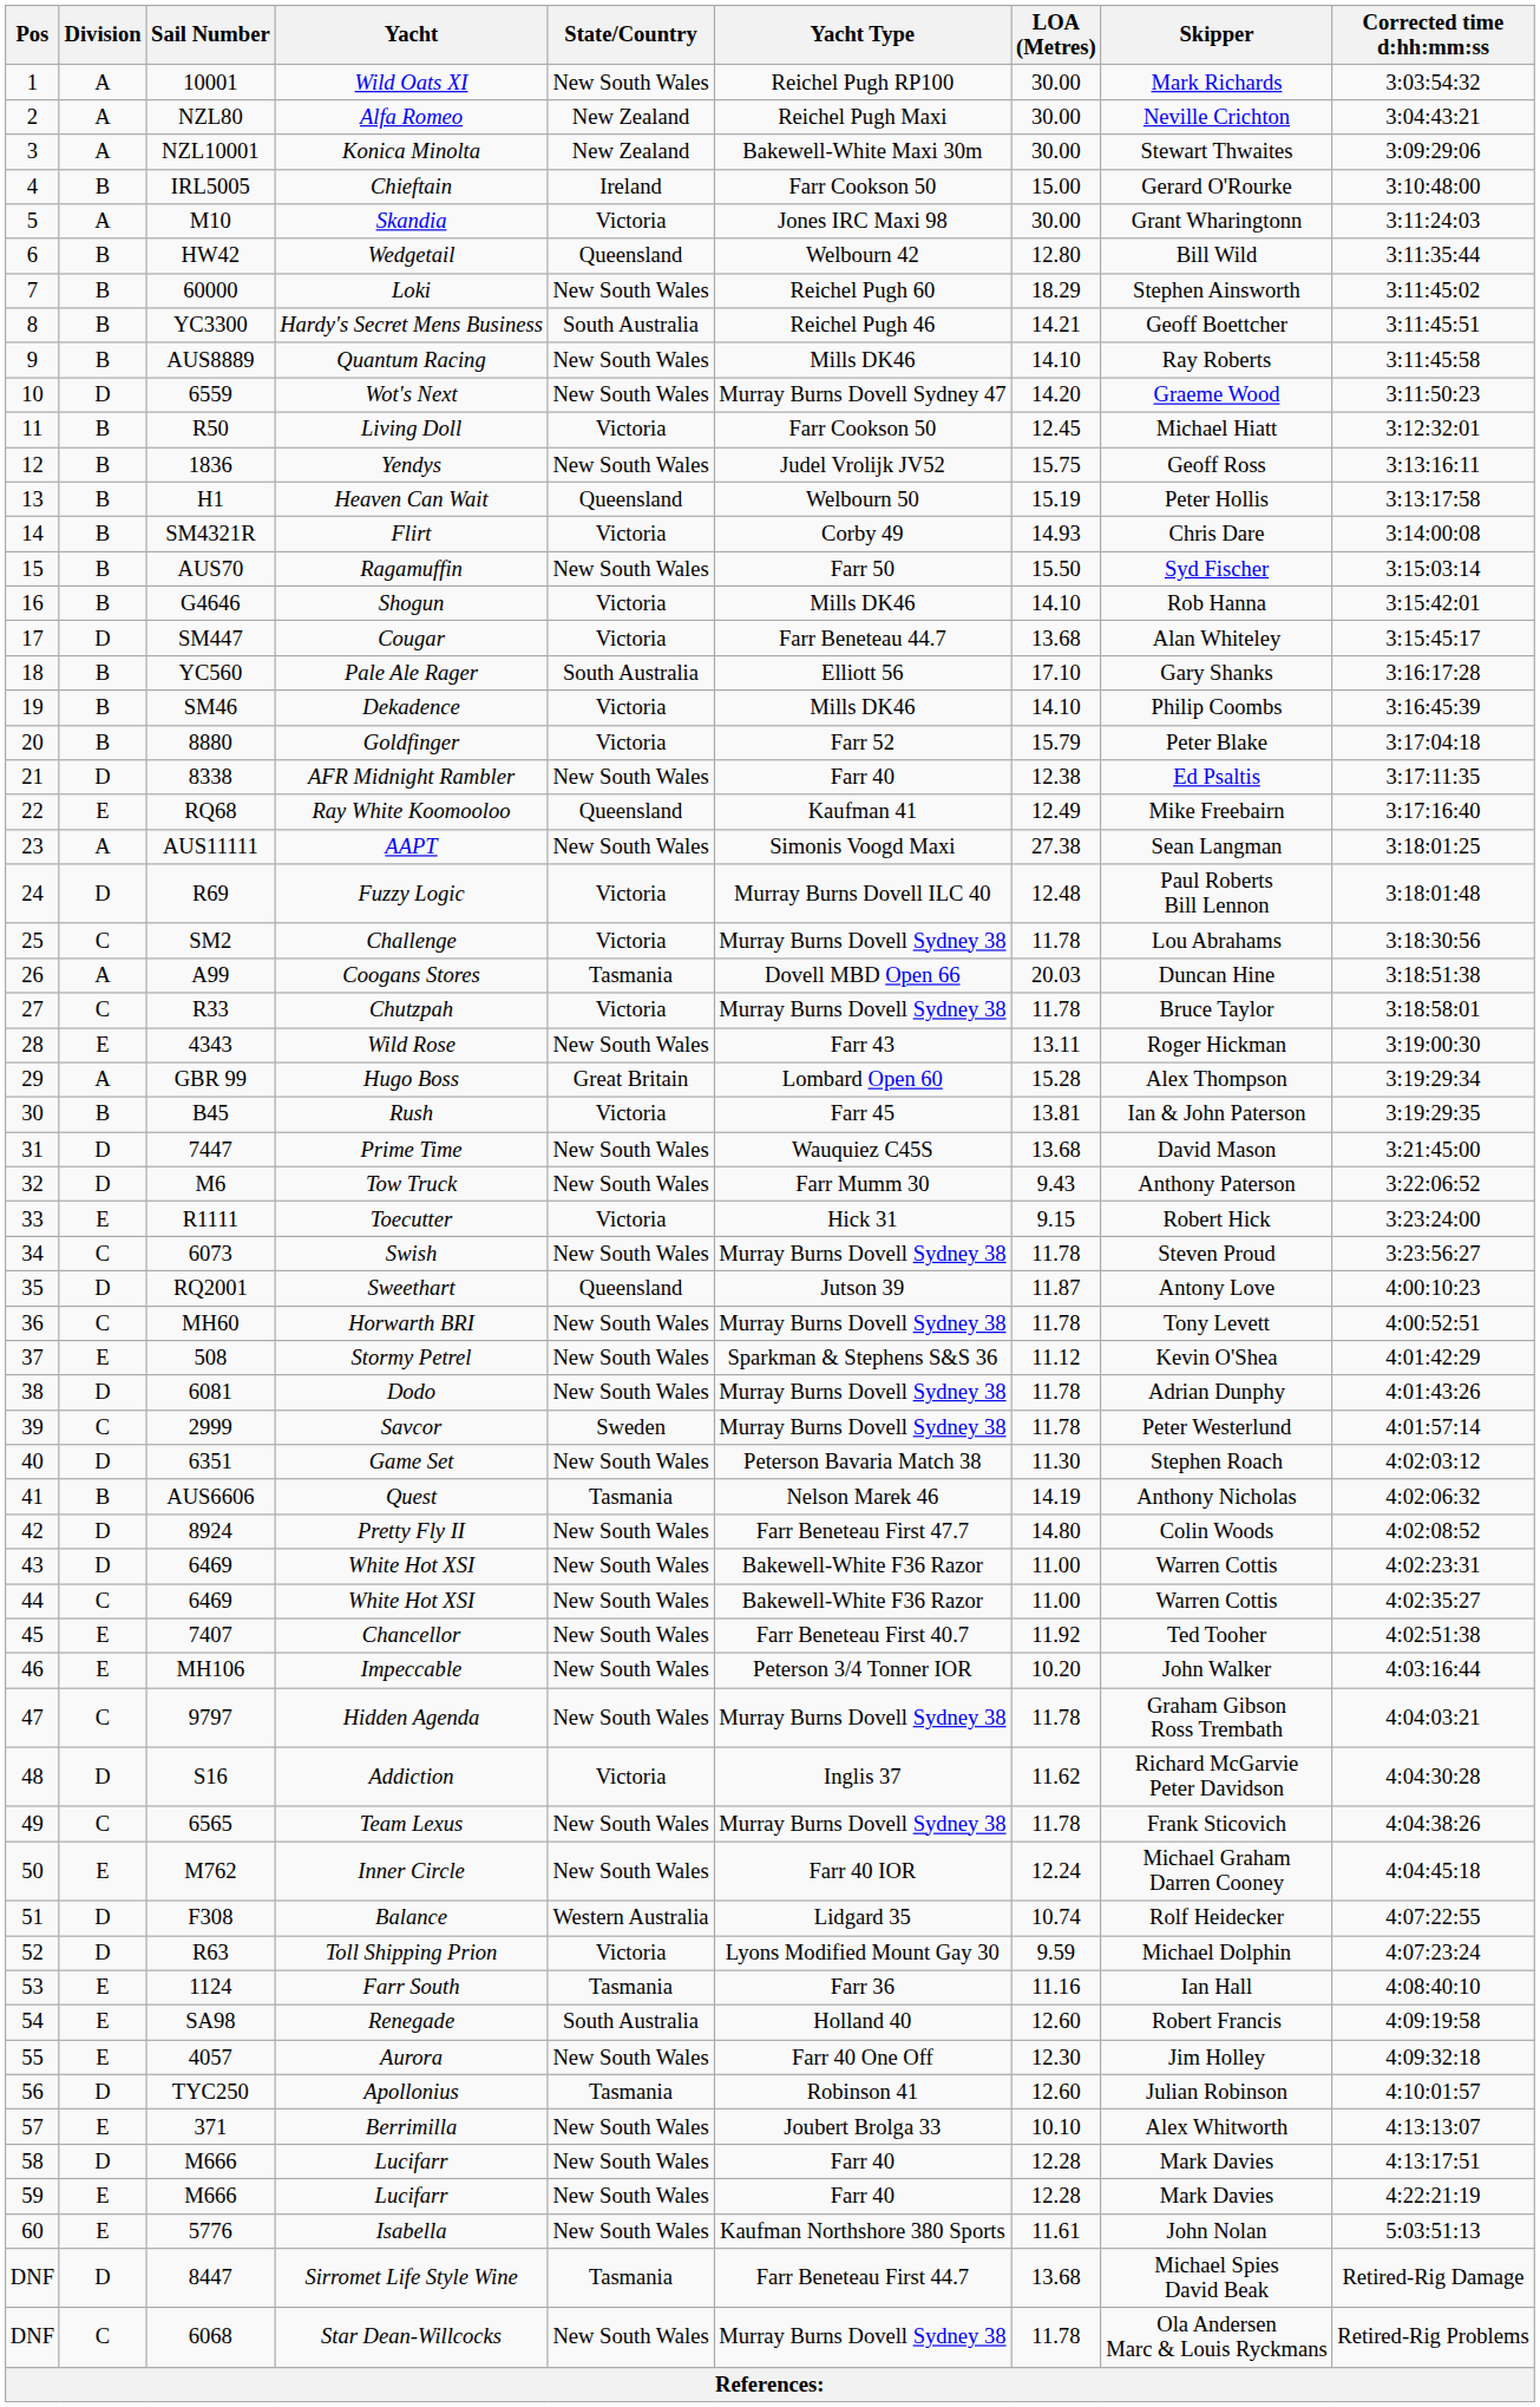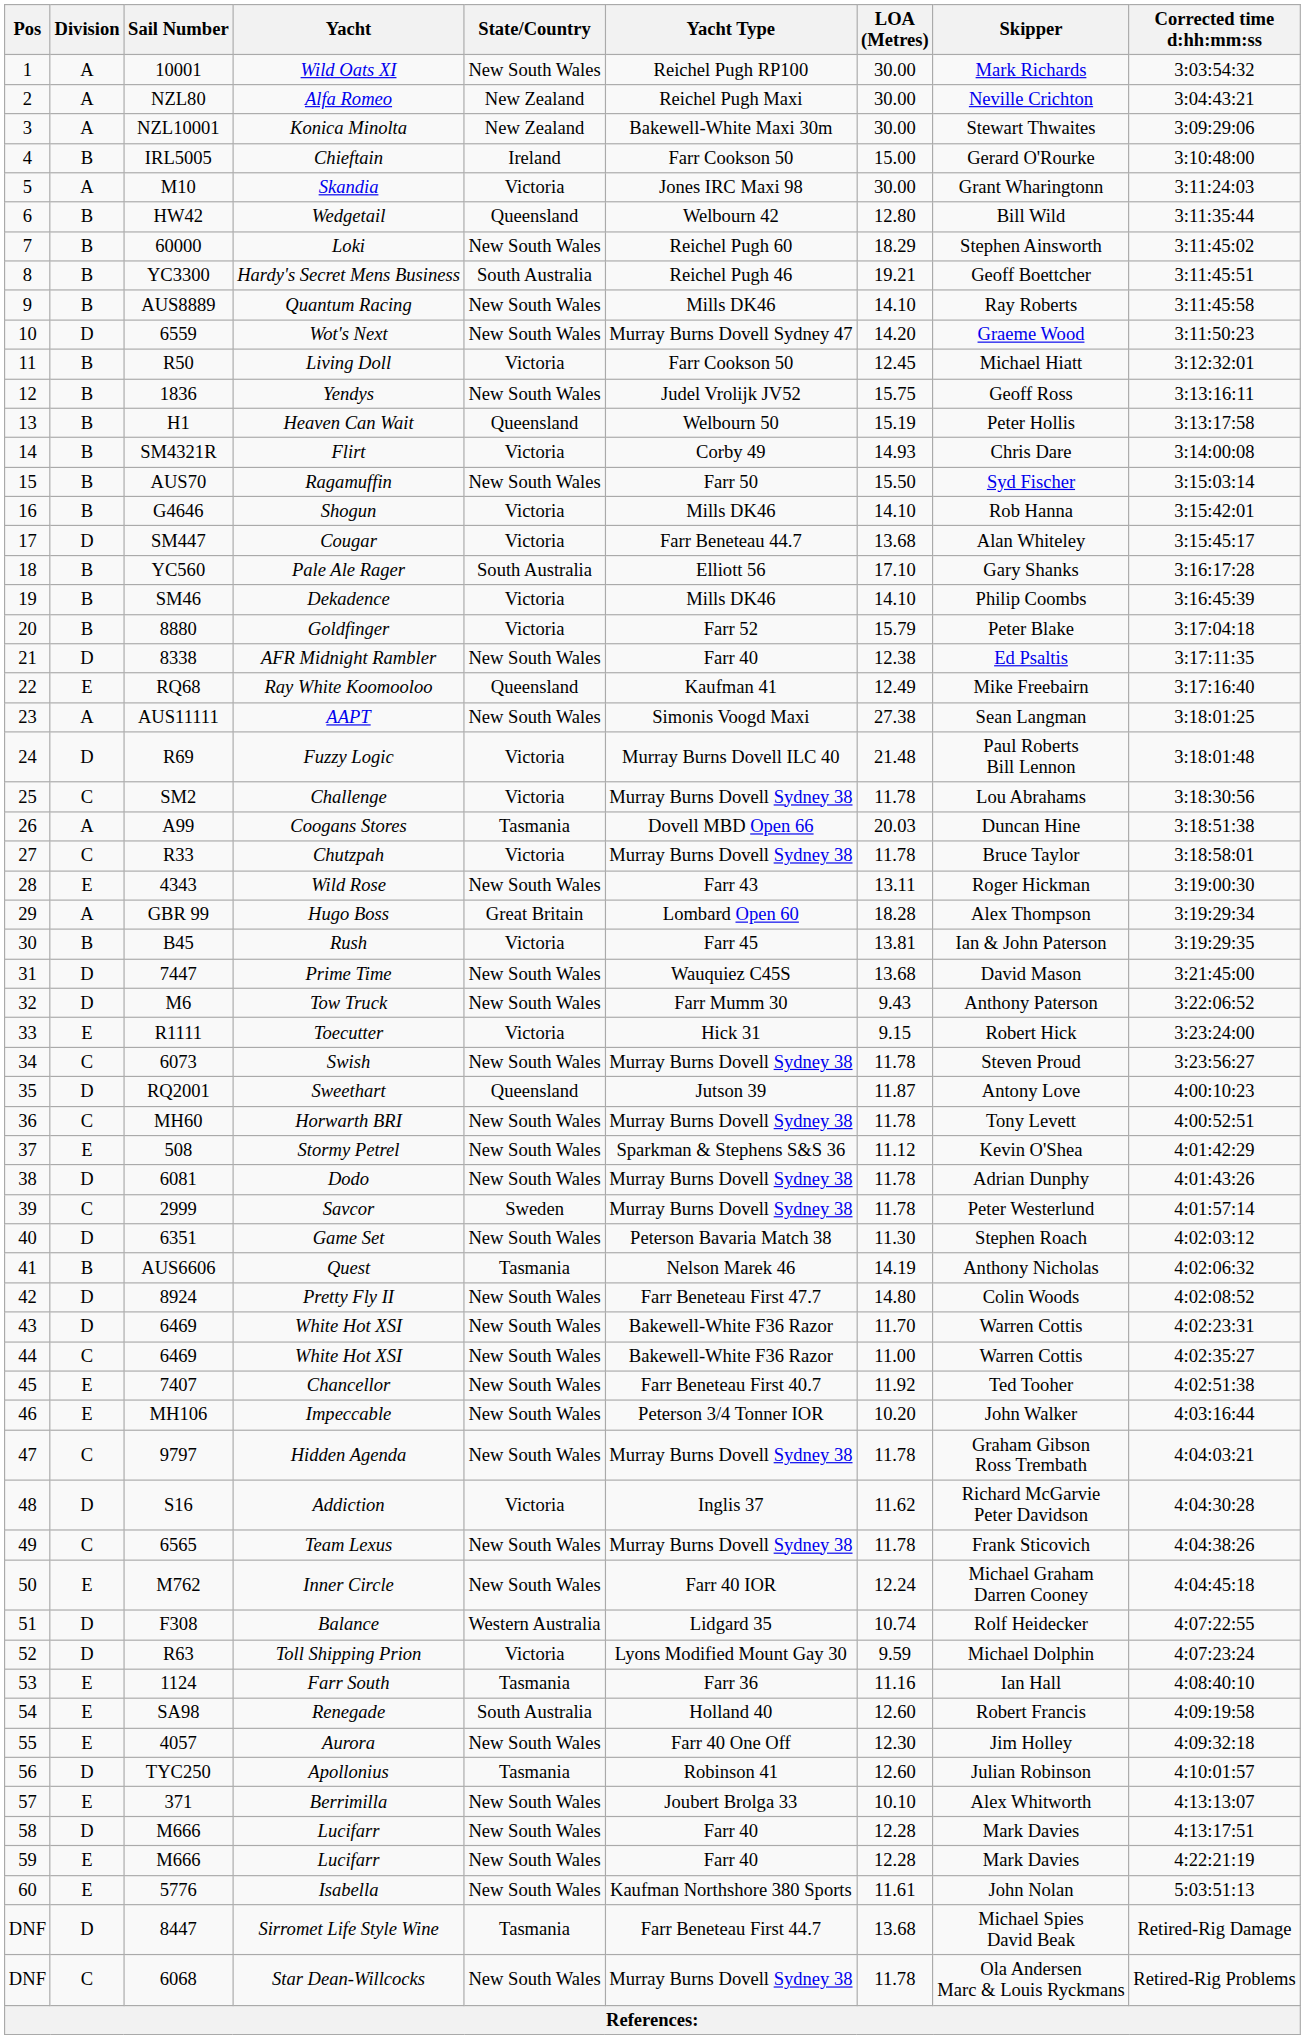Hardy's Secret Mens Business | LOA (Metres): 14.21 -> 19.21
Fuzzy Logic | LOA (Metres): 12.48 -> 21.48
Hugo Boss | LOA (Metres): 15.28 -> 18.28
43 / White Hot XSI | LOA (Metres): 11.00 -> 11.70
